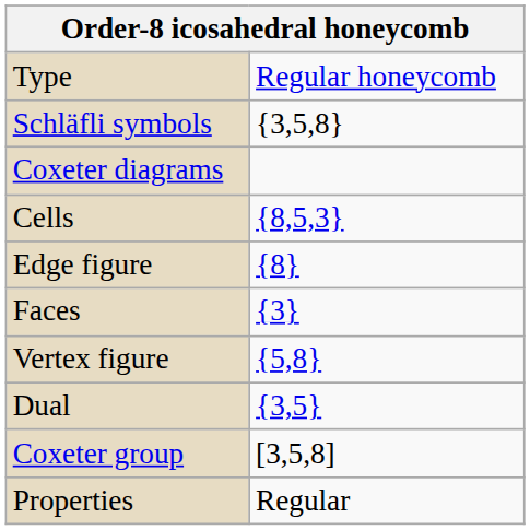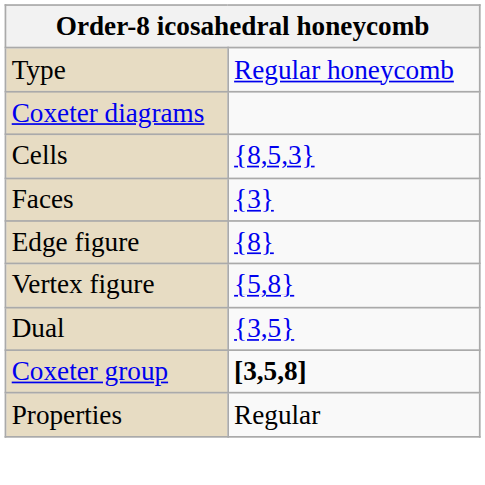- row: Schläfli symbols | {3,5,8}
rows swapped: Faces <-> Edge figure
Coxeter group | column 2: normal -> bold
